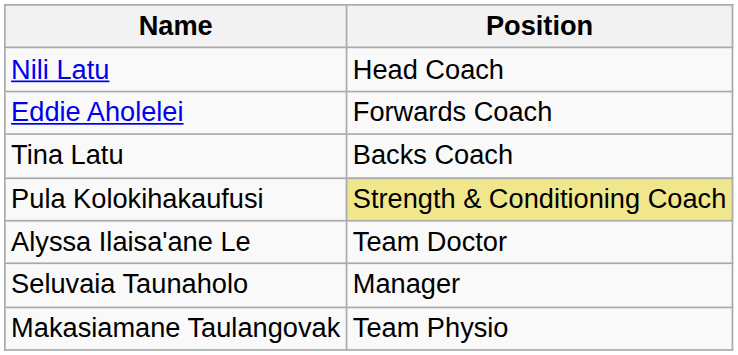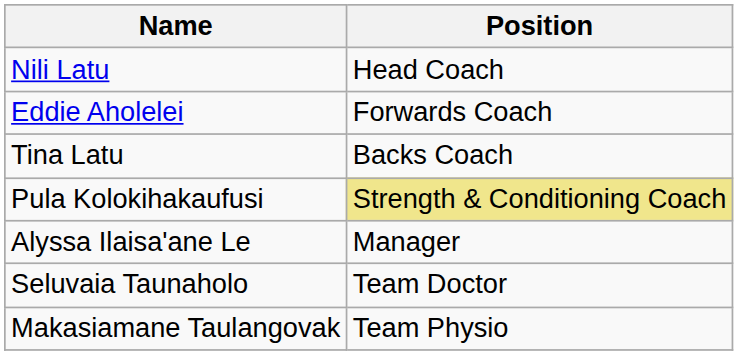Alyssa Ilaisa'ane Le | Position: Team Doctor -> Manager
Seluvaia Taunaholo | Position: Manager -> Team Doctor
